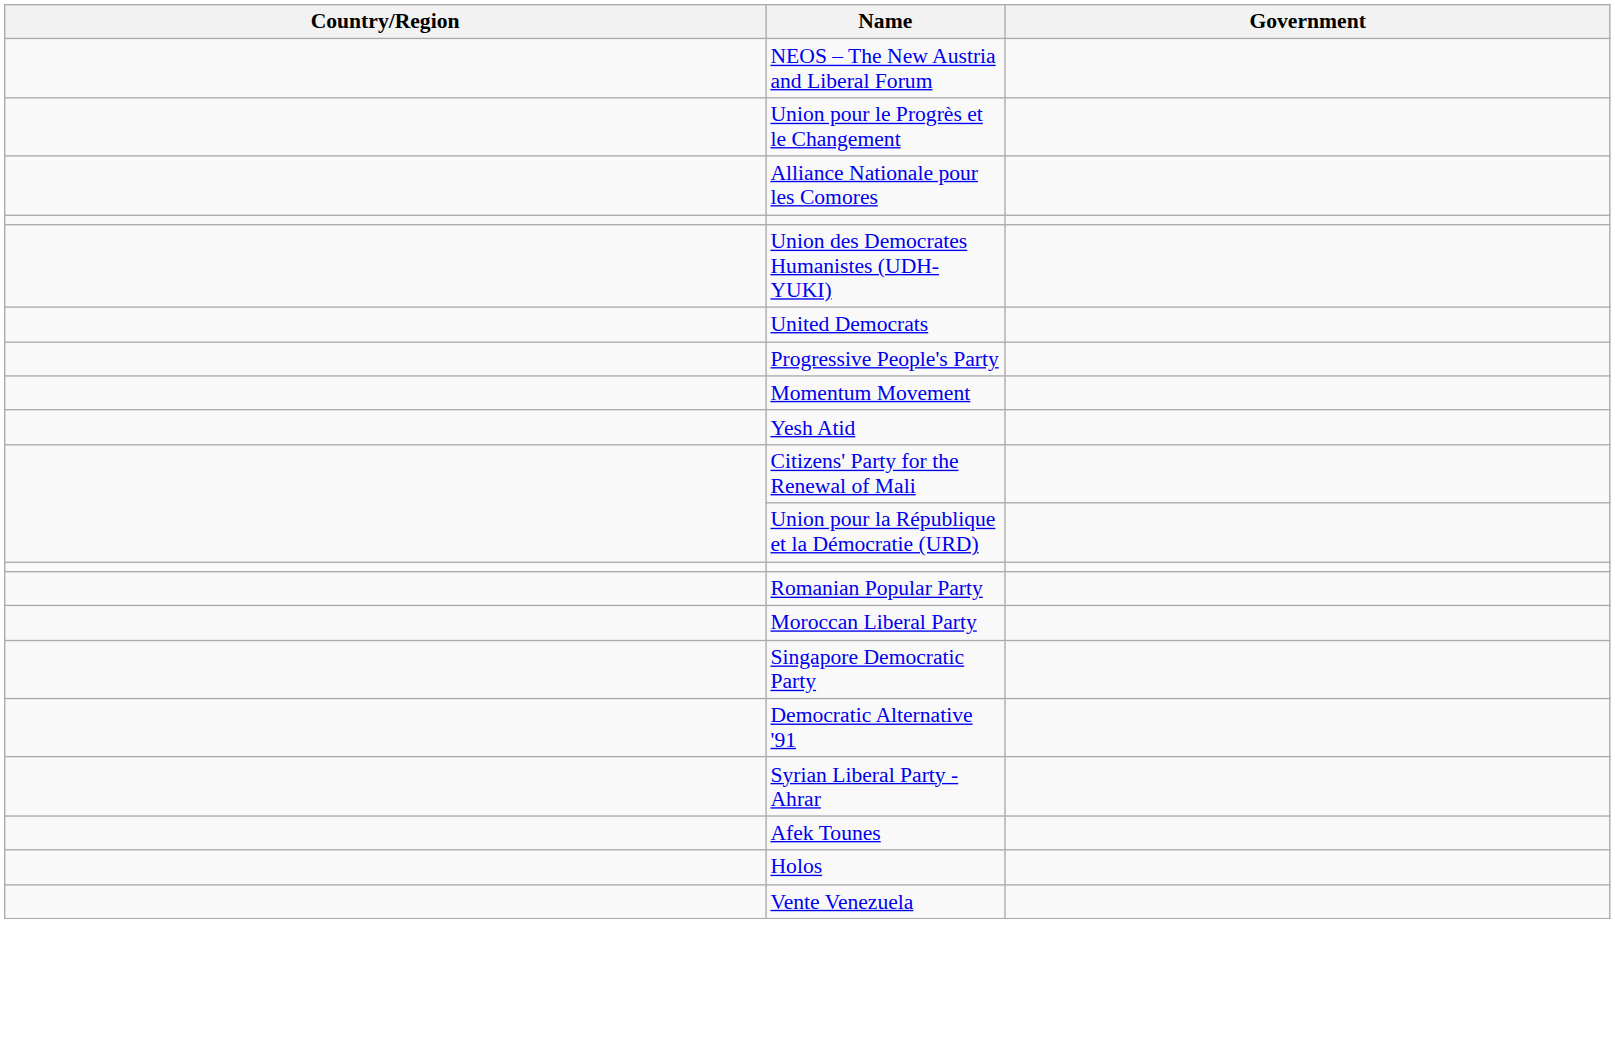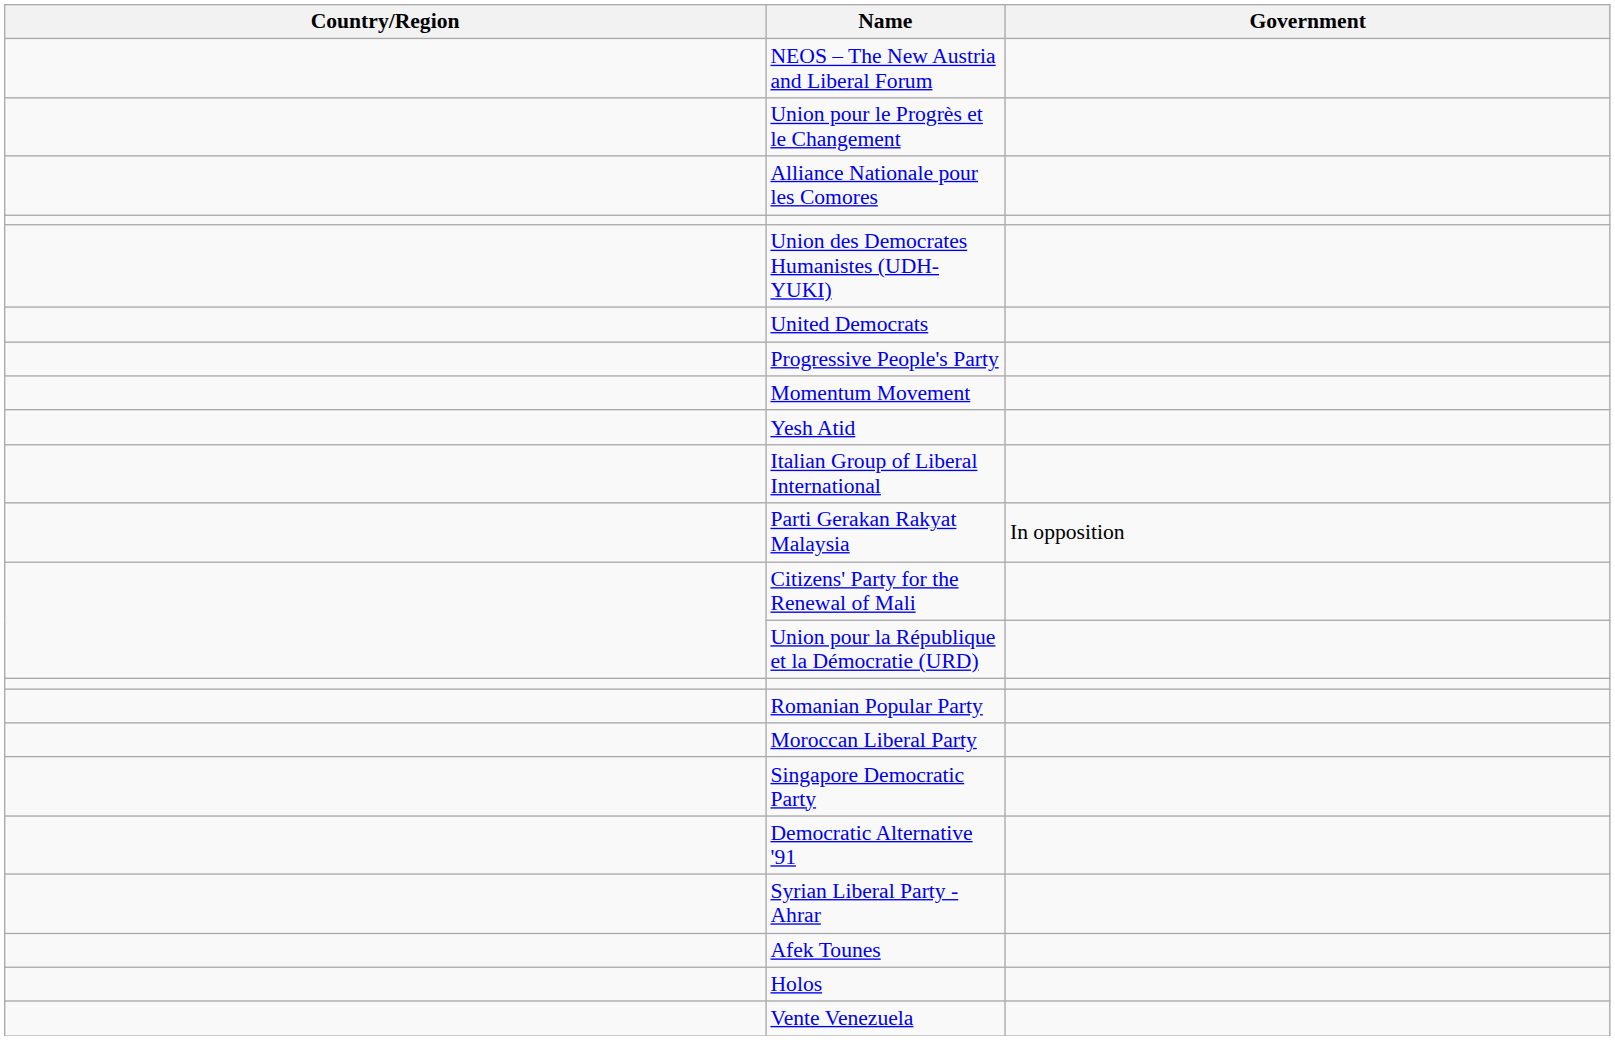+ row: Italian Group of Liberal International
+ row: Parti Gerakan Rakyat Malaysia | In opposition
